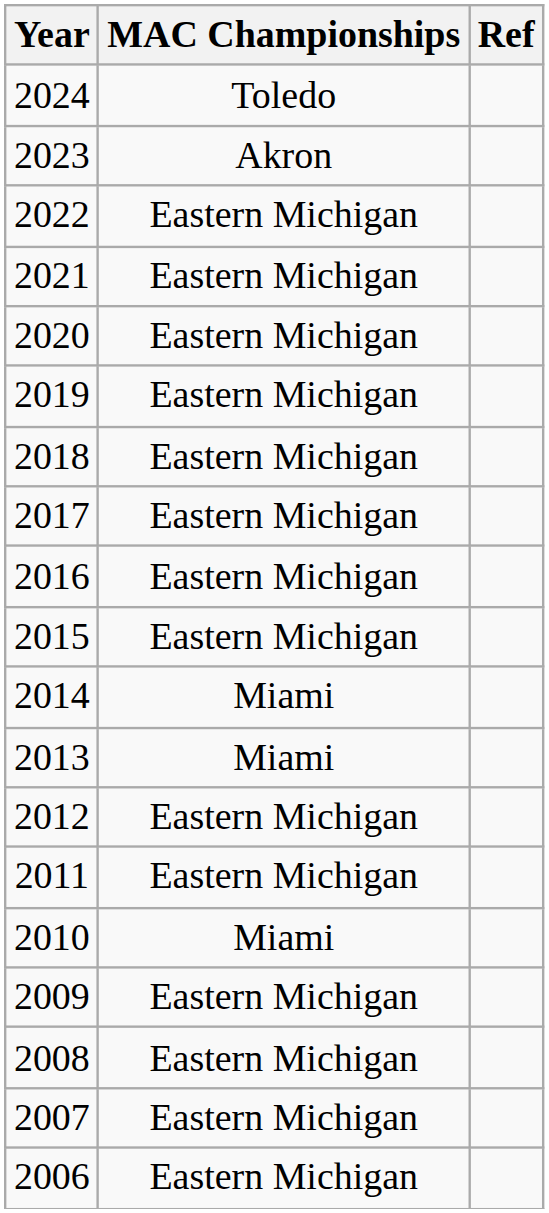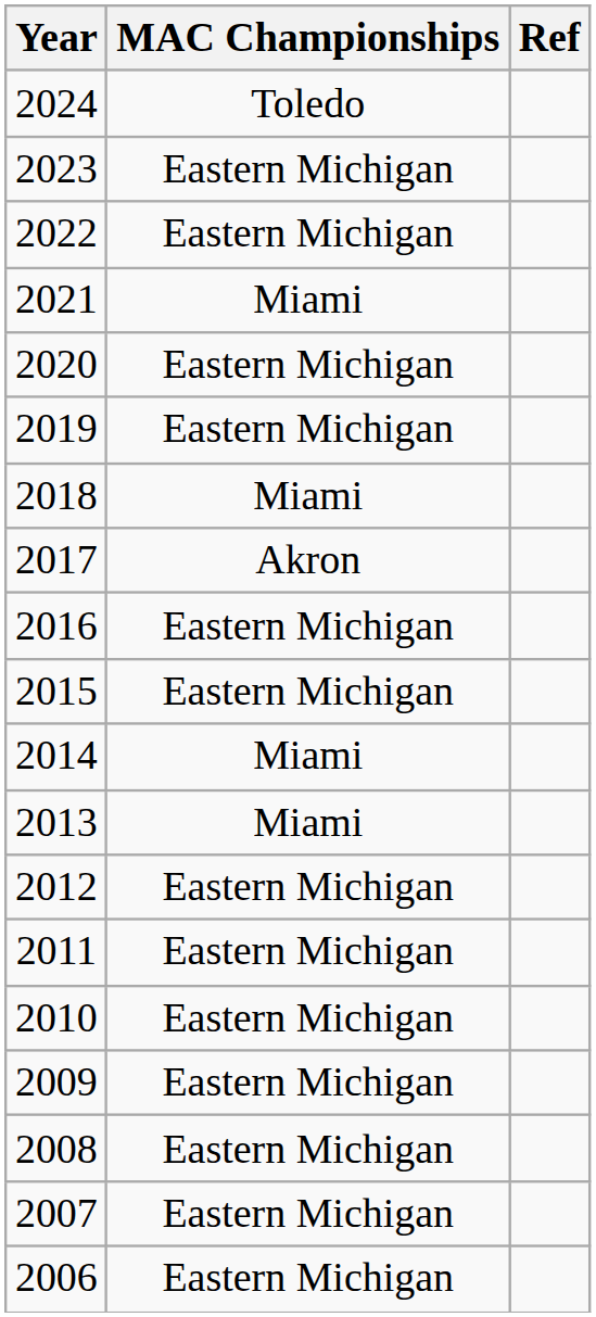2023 | MAC Championships: Akron -> Eastern Michigan
2021 | MAC Championships: Eastern Michigan -> Miami
2018 | MAC Championships: Eastern Michigan -> Miami
2017 | MAC Championships: Eastern Michigan -> Akron
2010 | MAC Championships: Miami -> Eastern Michigan
